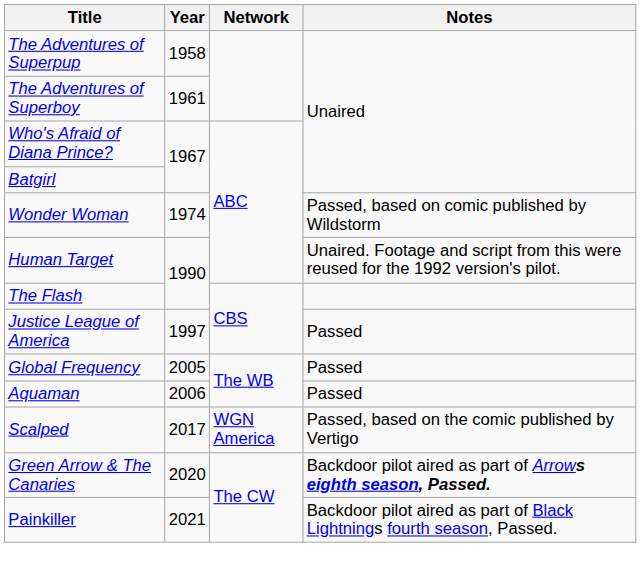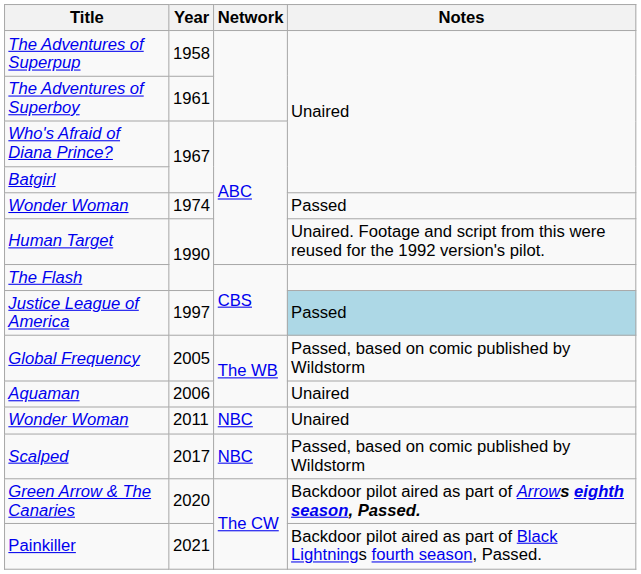Wonder Woman / 1974 | Notes: Passed, based on comic published by Wildstorm -> Passed
Justice League of America | Notes: no background -> lightblue background
Global Frequency | Notes: Passed -> Passed, based on comic published by Wildstorm
Aquaman | Notes: Passed -> Unaired
+ row: Wonder Woman | 2011 | NBC | Unaired
Scalped | Network: WGN America -> NBC
Scalped | Notes: Passed, based on the comic published by Vertigo -> Passed, based on comic published by Wildstorm
